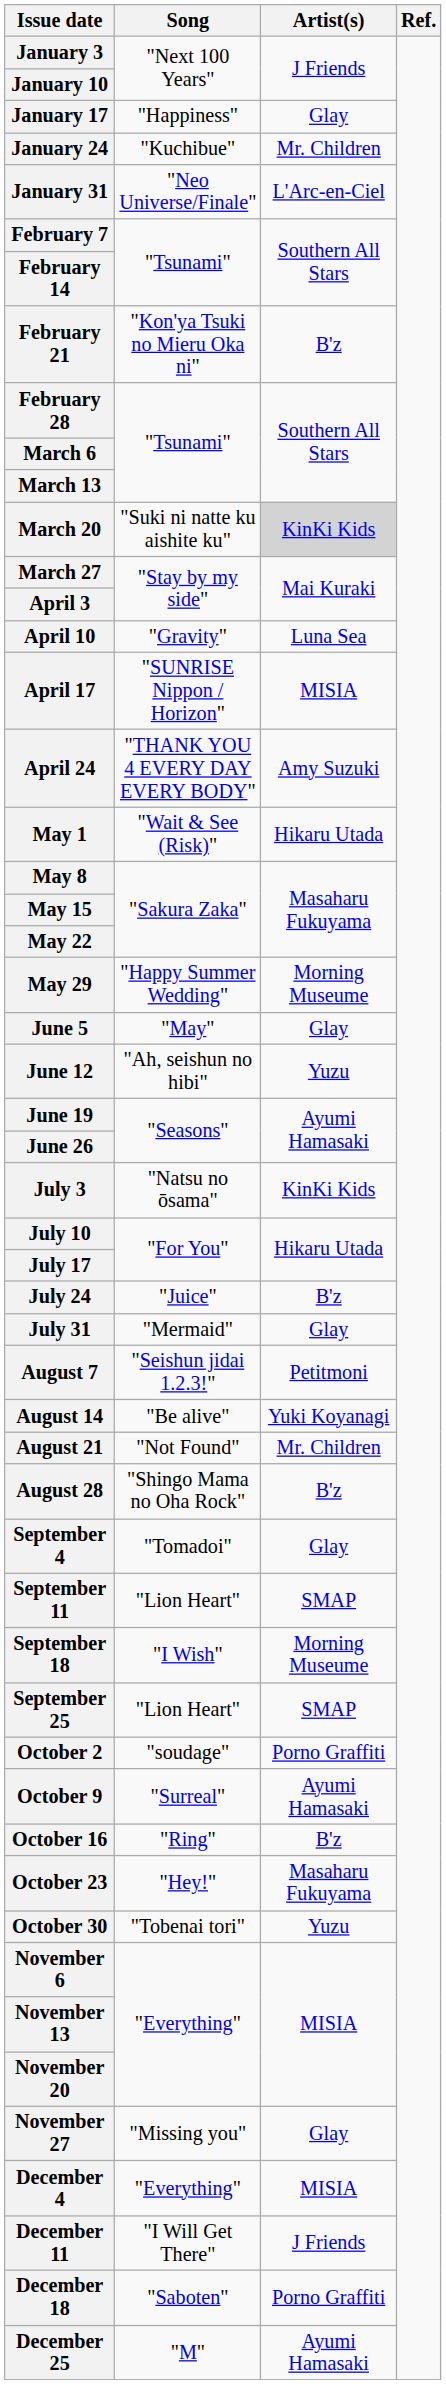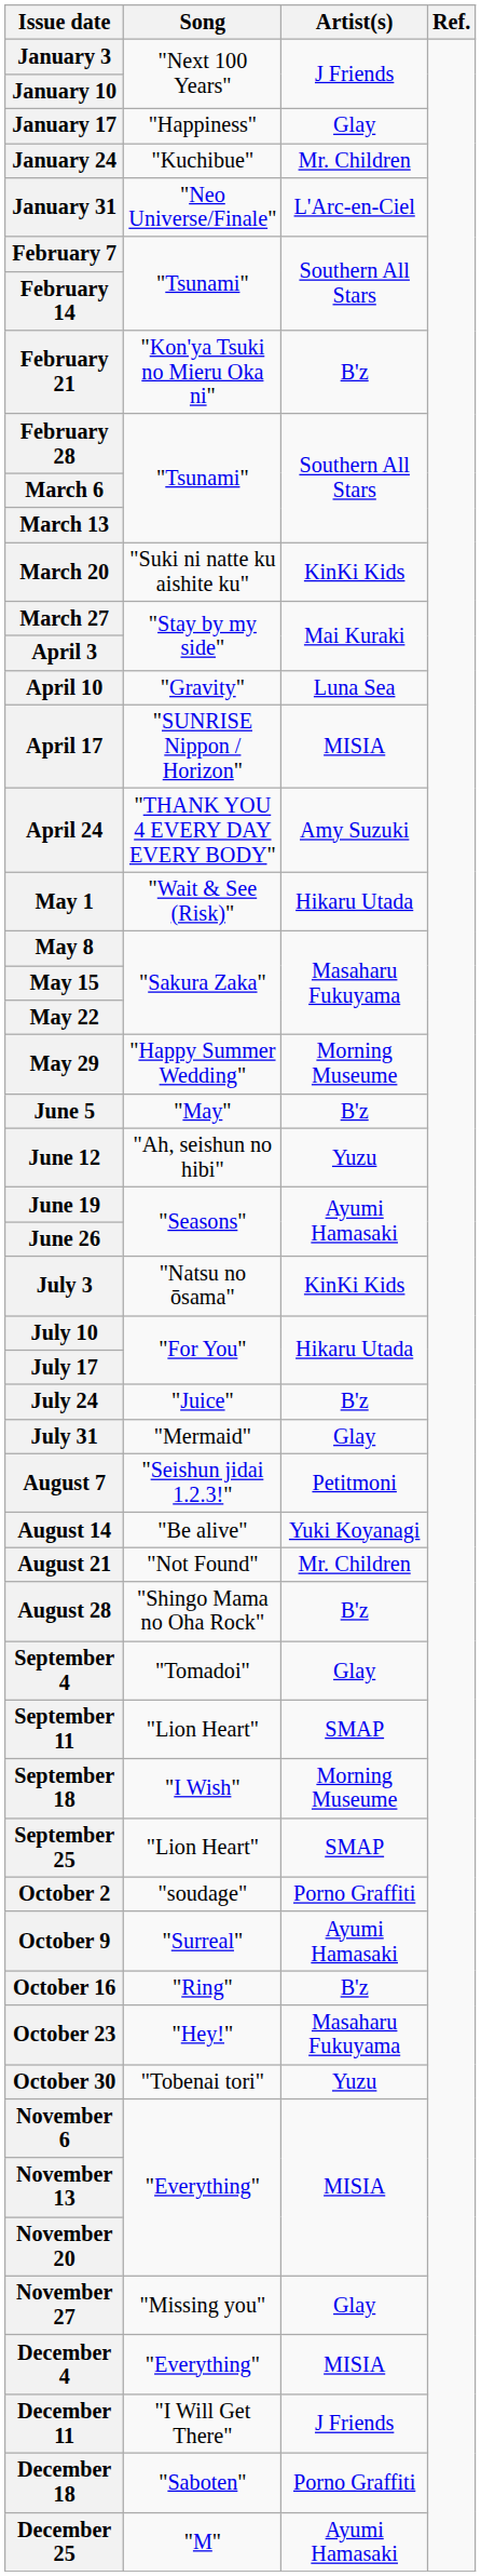March 20 | Artist(s): lightgrey background -> no background
June 5 | Artist(s): Glay -> B'z
